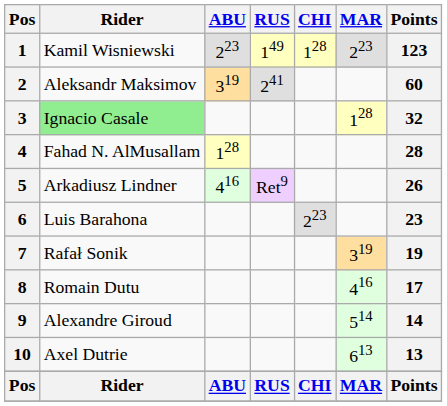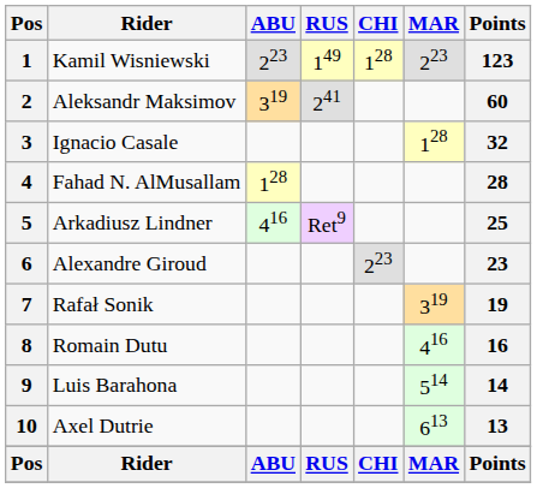3 | Rider: lightgreen background -> no background
5 | Points: 26 -> 25
6 | Rider: Luis Barahona -> Alexandre Giroud
8 | Points: 17 -> 16
9 | Rider: Alexandre Giroud -> Luis Barahona
